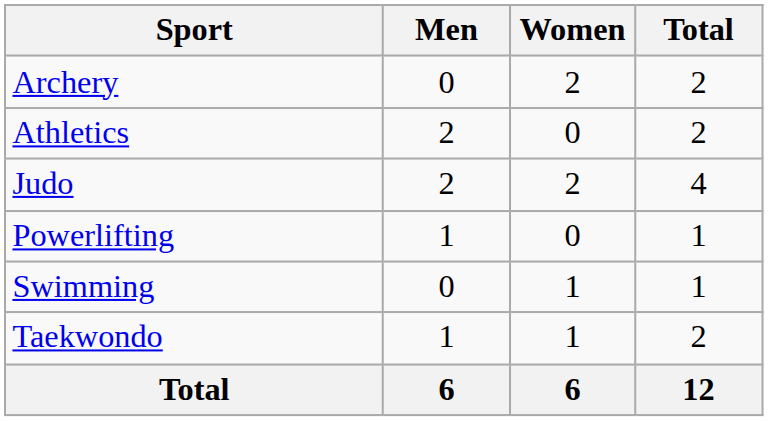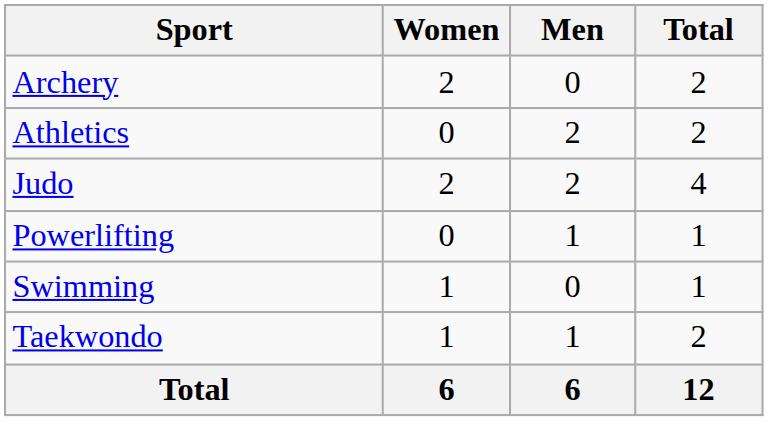columns swapped: Men <-> Women
